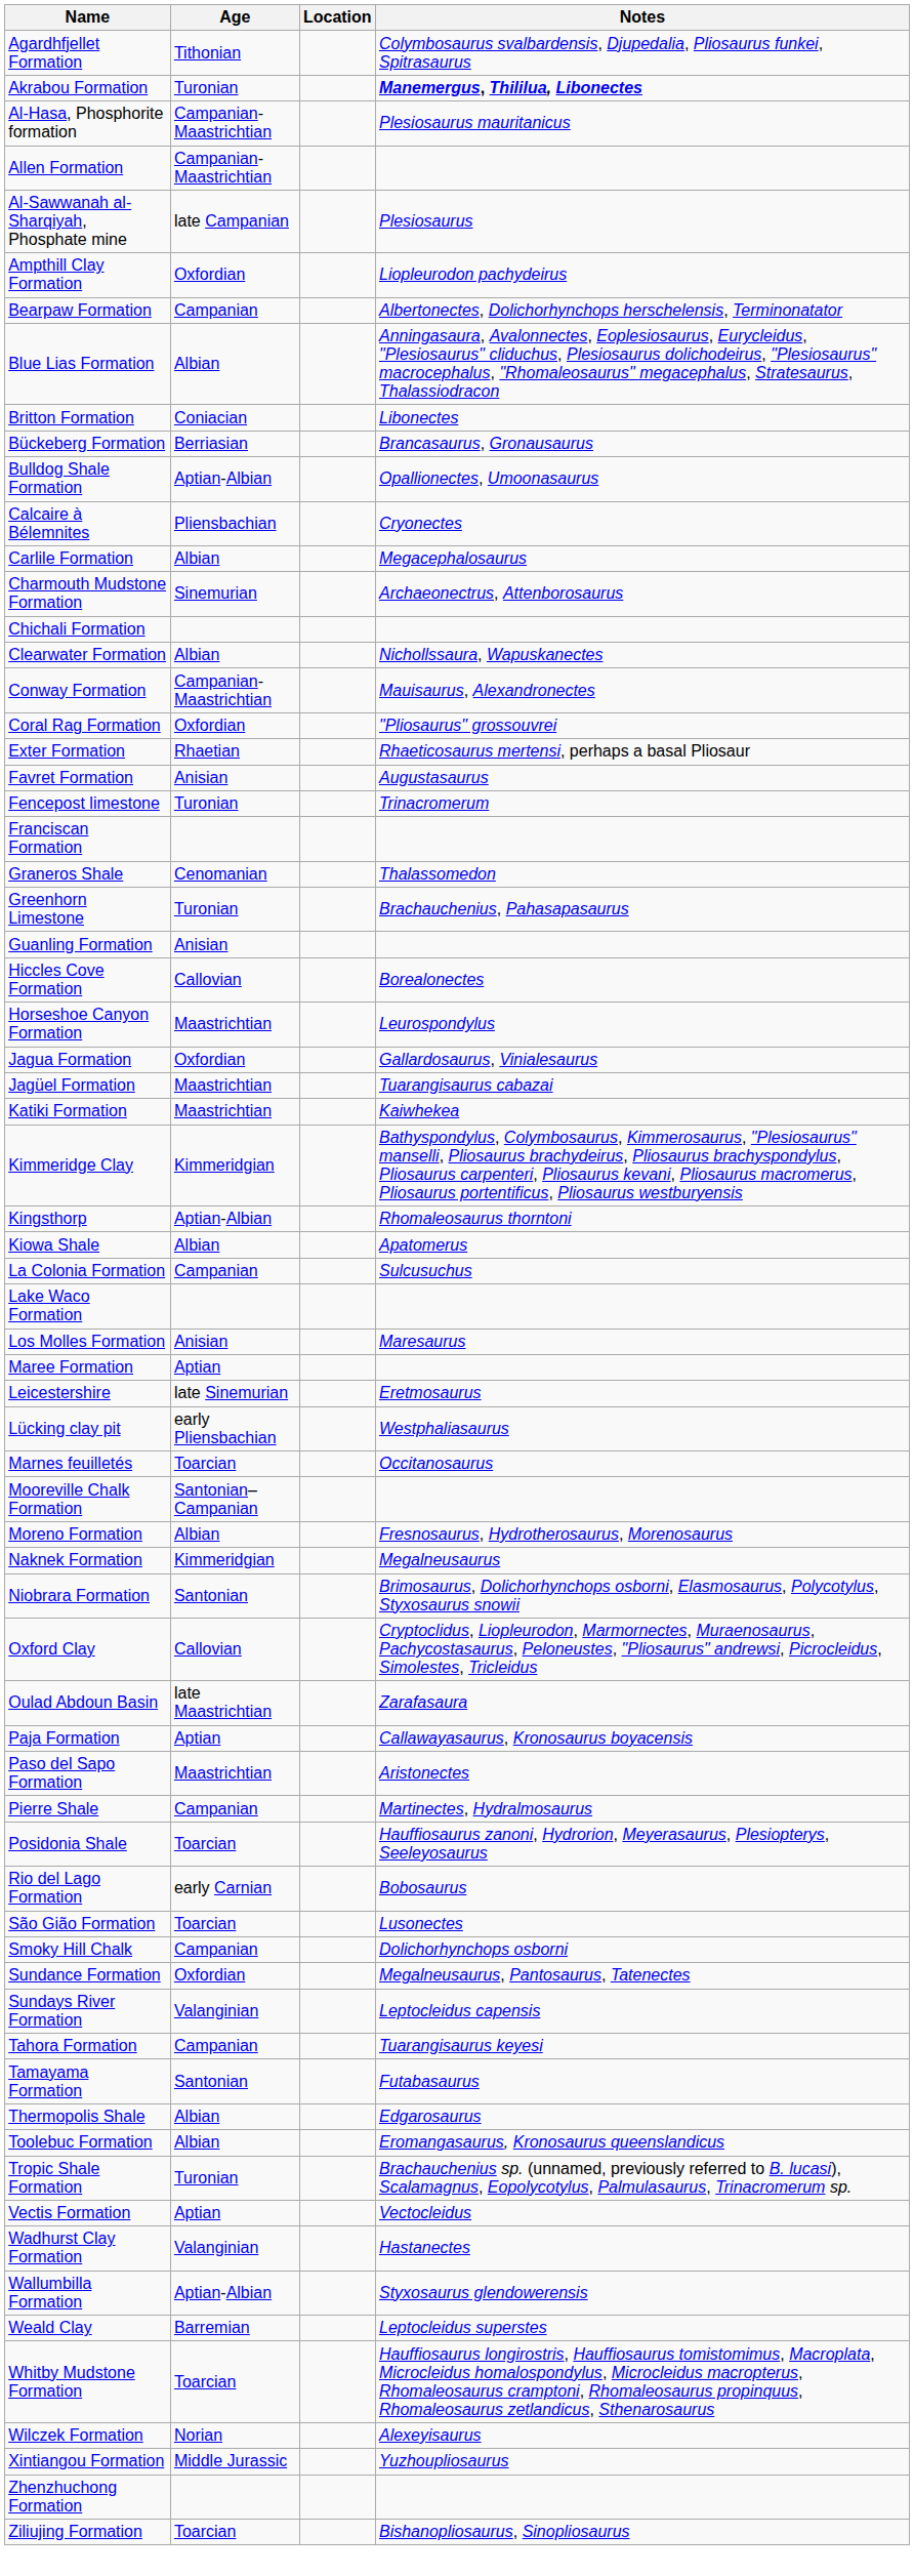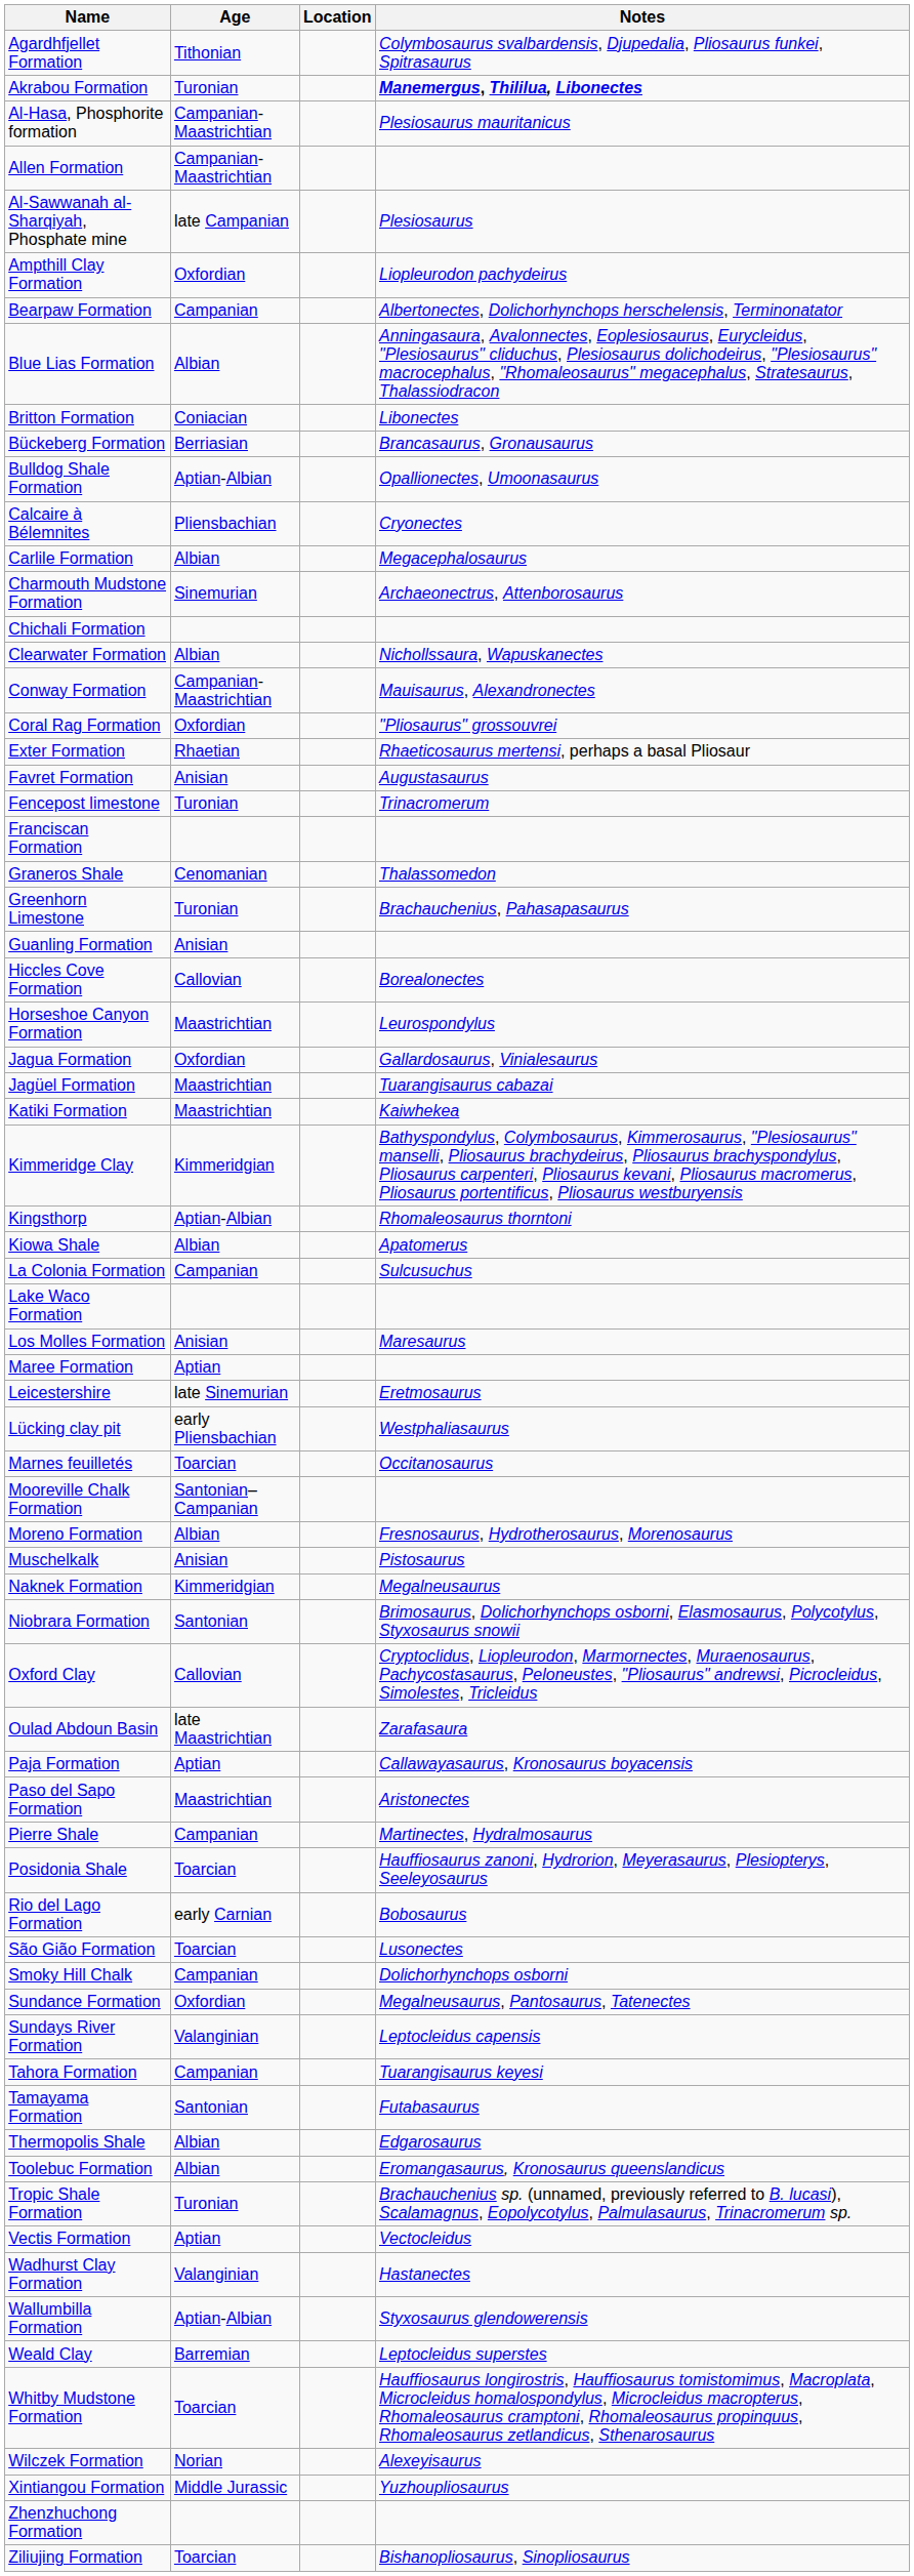+ row: Muschelkalk | Anisian | Pistosaurus
